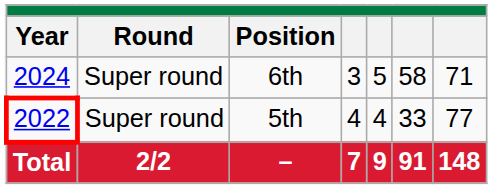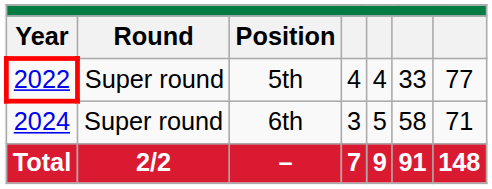rows swapped: 5th <-> 6th
